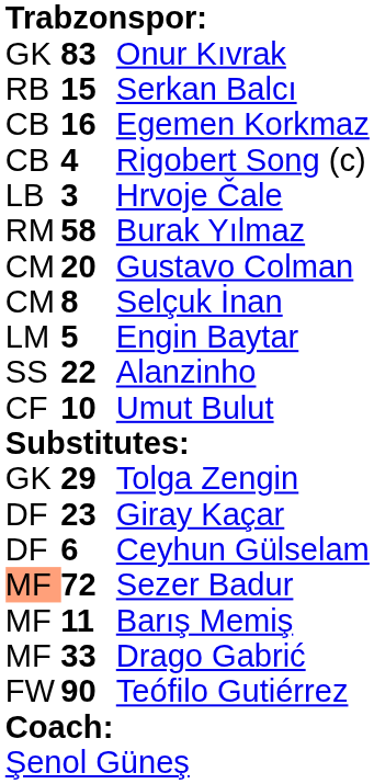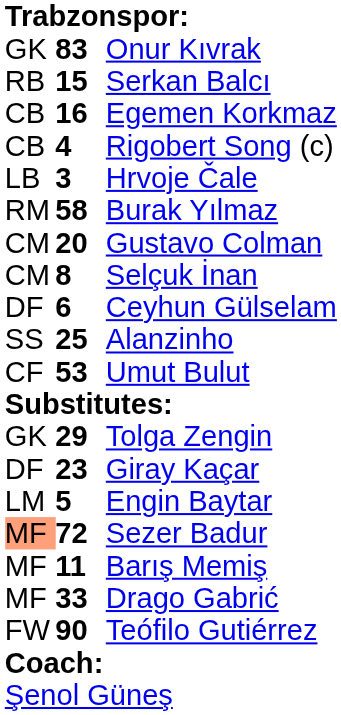rows swapped: Engin Baytar <-> Ceyhun Gülselam
Alanzinho | column 2: 22 -> 25
Umut Bulut | column 2: 10 -> 53
